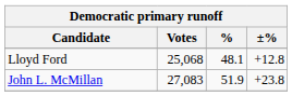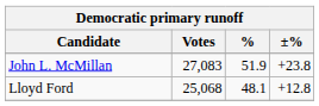rows swapped: John L. McMillan <-> Lloyd Ford
